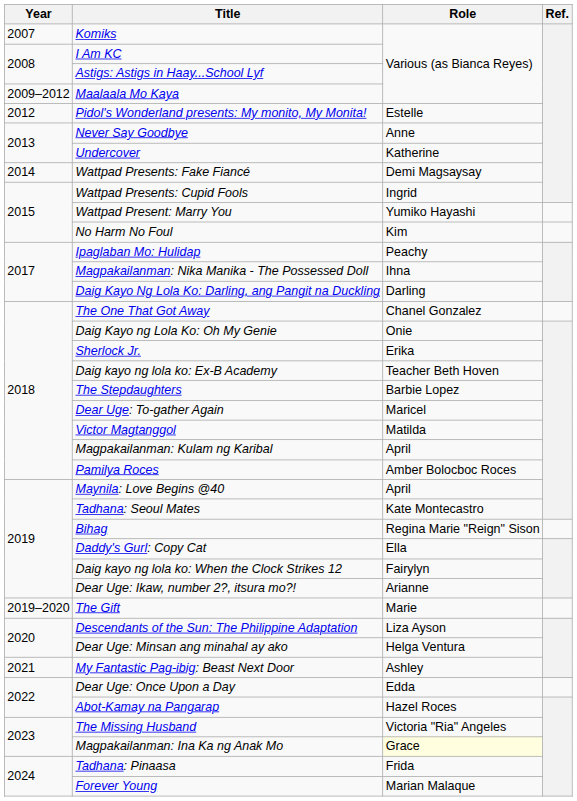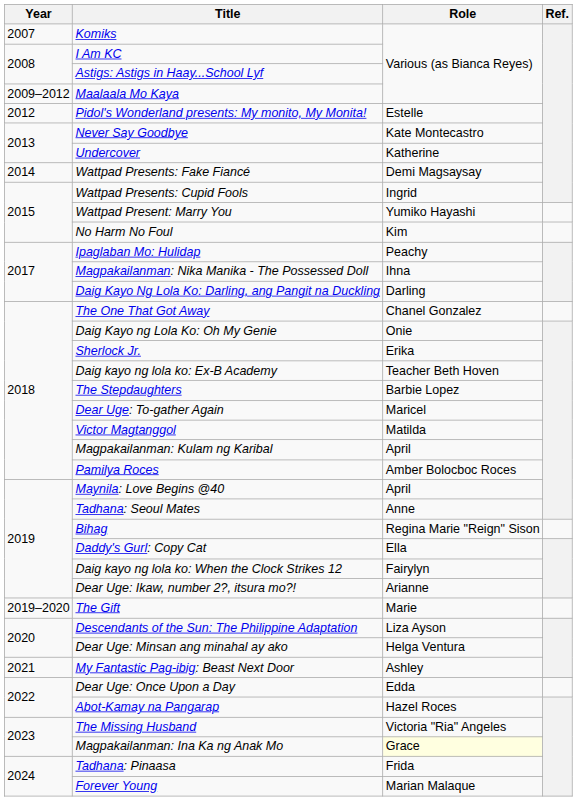Never Say Goodbye | Role: Anne -> Kate Montecastro
Tadhana: Seoul Mates | Role: Kate Montecastro -> Anne
